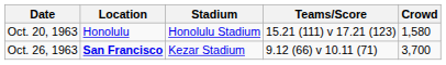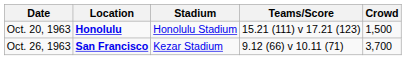Oct. 20, 1963 | Location: normal -> bold
Oct. 20, 1963 | Crowd: 1,580 -> 1,500
